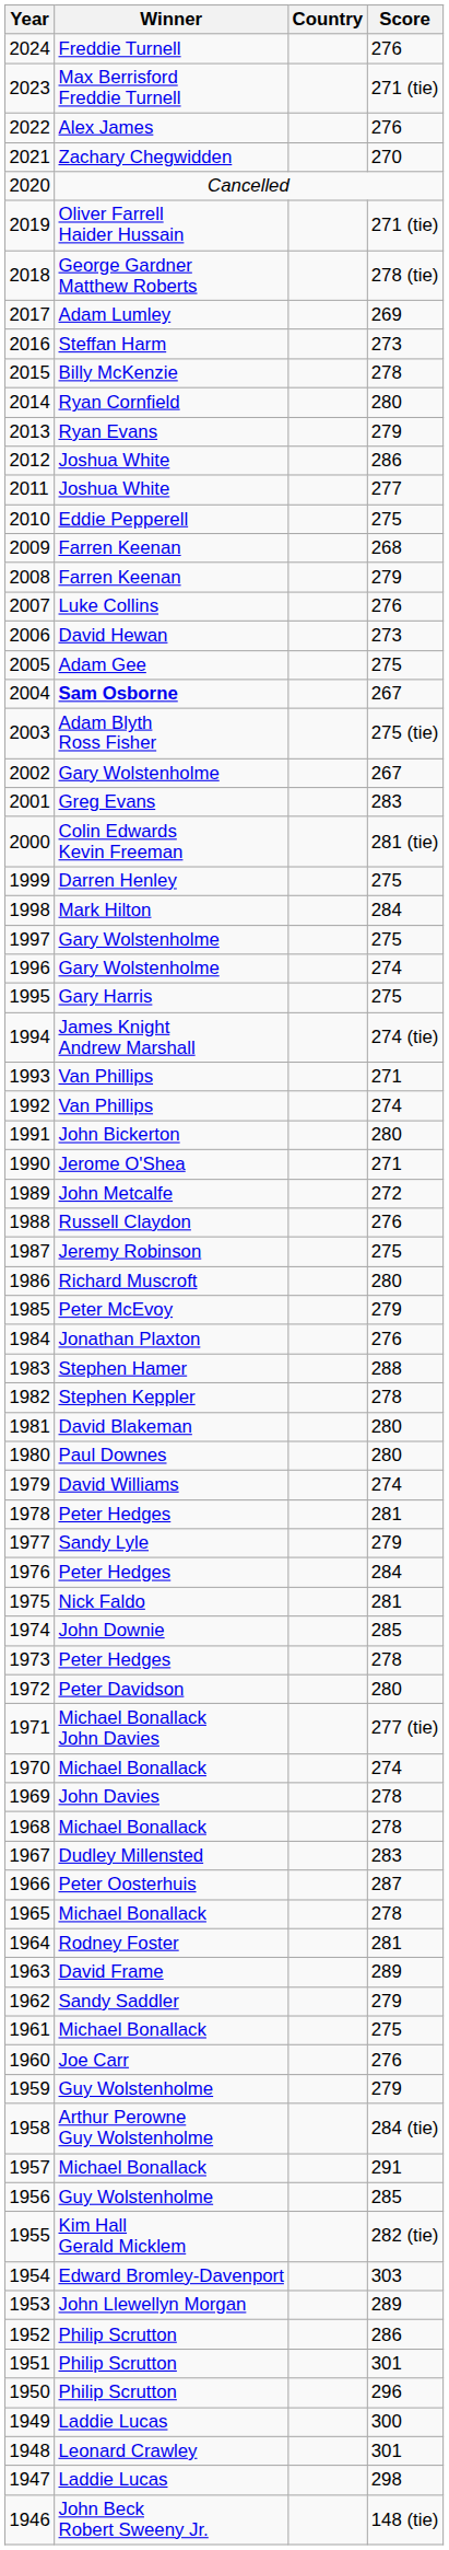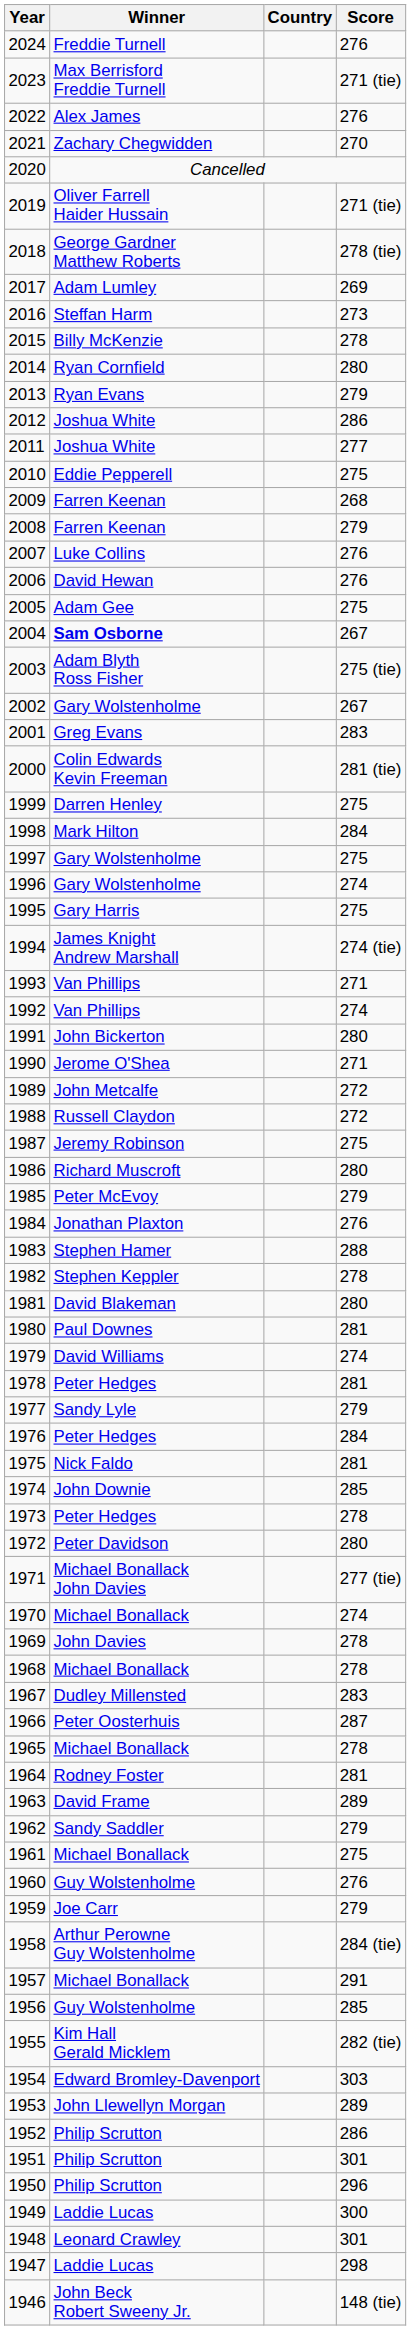2006 | Score: 273 -> 276
1988 | Score: 276 -> 272
1980 | Score: 280 -> 281
1960 | Winner: Joe Carr -> Guy Wolstenholme
1959 | Winner: Guy Wolstenholme -> Joe Carr
